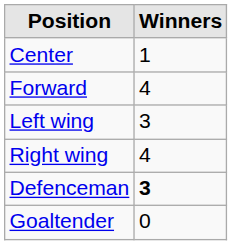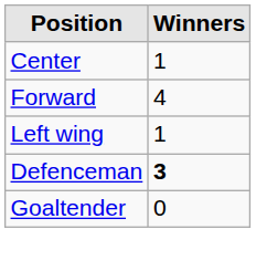Left wing | Winners: 3 -> 1
- row: Right wing | 4
